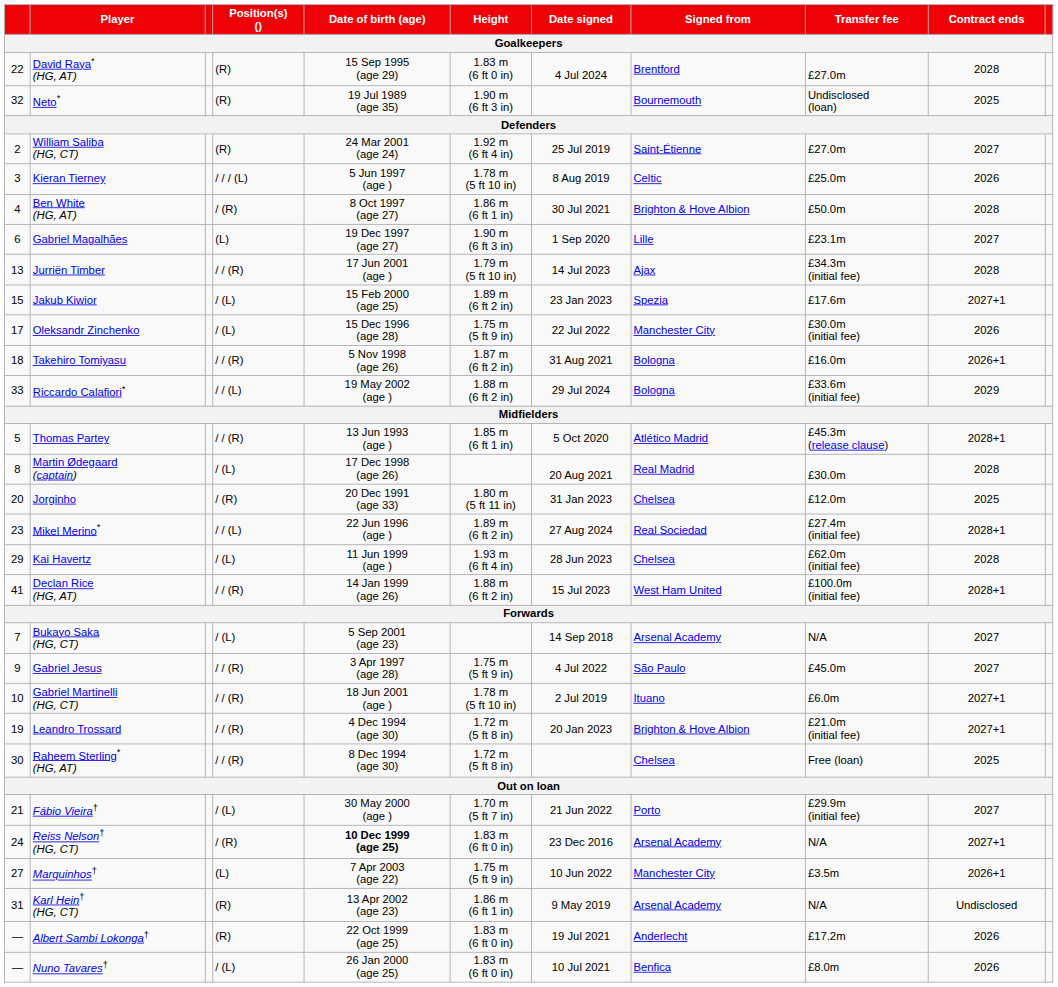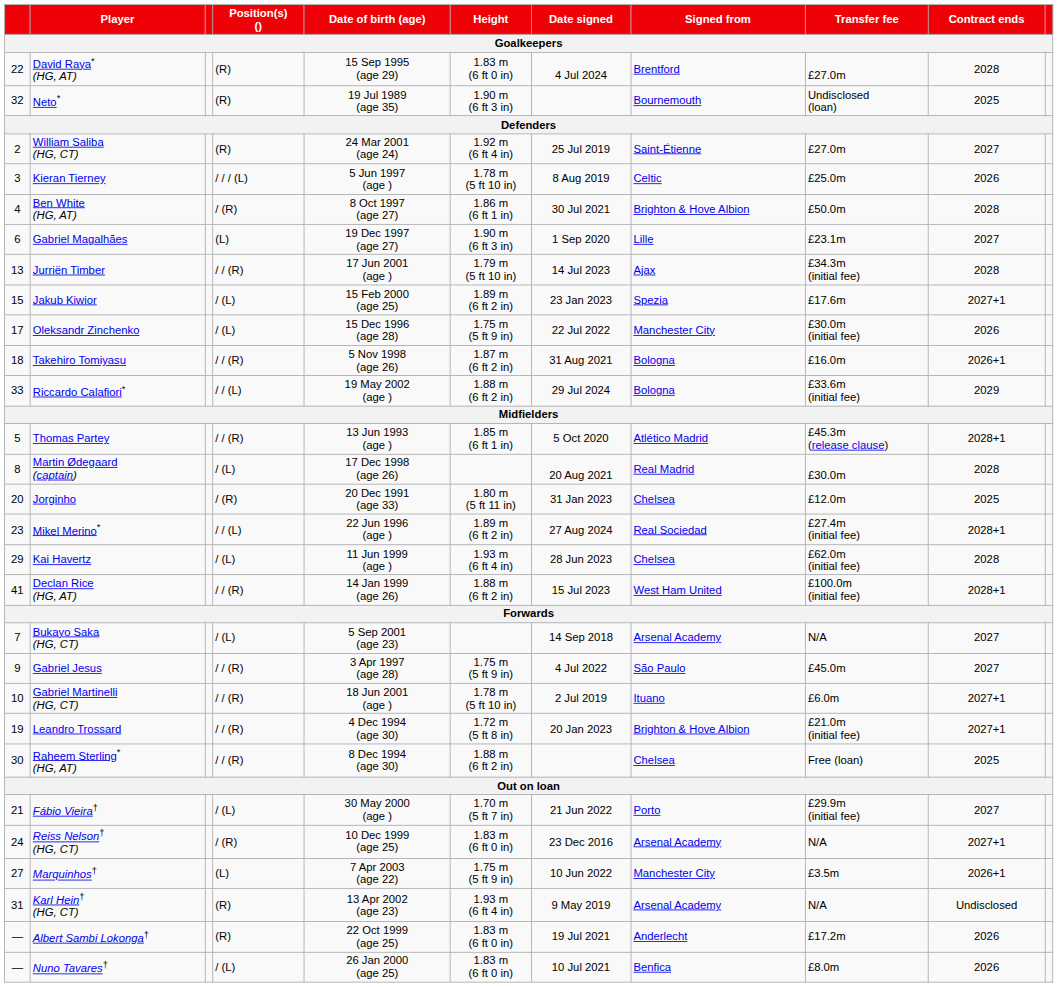Raheem Sterling* (HG, AT) | Height: 1.72 m (5 ft 8 in) -> 1.88 m (6 ft 2 in)
Reiss Nelson† (HG, CT) | Date of birth (age): bold -> normal
Karl Hein† (HG, CT) | Height: 1.86 m (6 ft 1 in) -> 1.93 m (6 ft 4 in)
